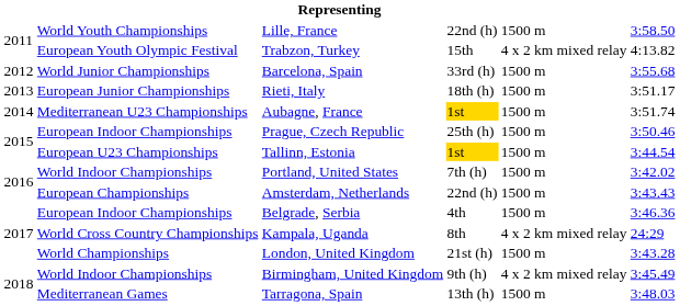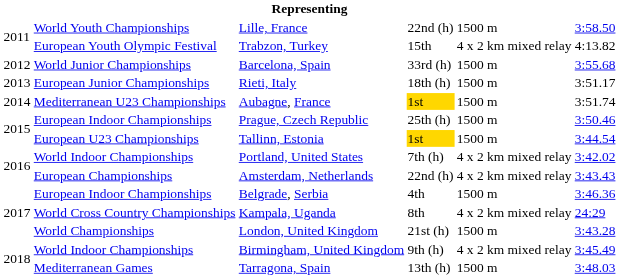Portland, United States | column 5: 1500 m -> 4 x 2 km mixed relay
Amsterdam, Netherlands | column 5: 1500 m -> 4 x 2 km mixed relay
